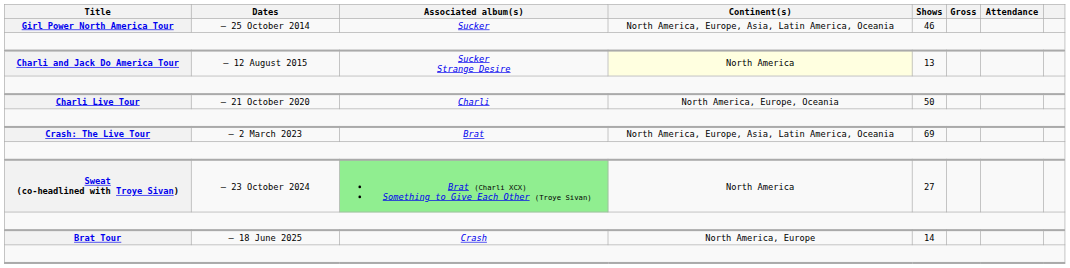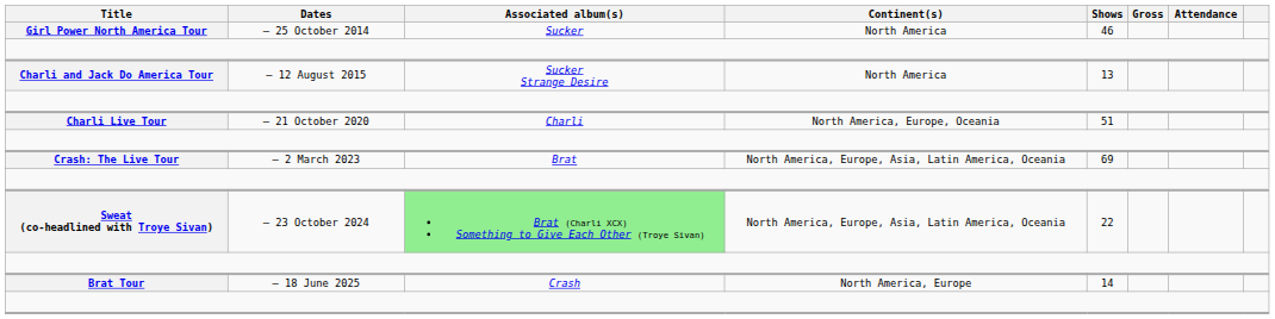Girl Power North America Tour | Continent(s): North America, Europe, Asia, Latin America, Oceania -> North America
Charli and Jack Do America Tour | Continent(s): lightyellow background -> no background
Charli Live Tour | Shows: 50 -> 51
Sweat (co-headlined with Troye Sivan) | Continent(s): North America -> North America, Europe, Asia, Latin America, Oceania
Sweat (co-headlined with Troye Sivan) | Shows: 27 -> 22
